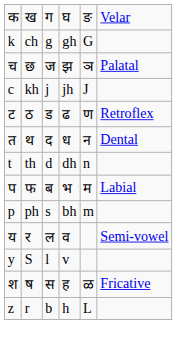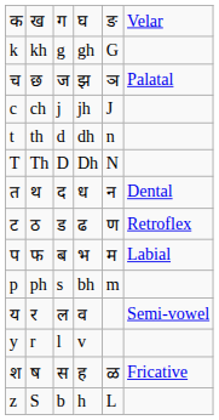k | column 2: ch -> kh
c | column 2: kh -> ch
rows swapped: ट <-> t
+ row: T | Th | D | Dh | N
y | column 2: S -> r
z | column 2: r -> S
